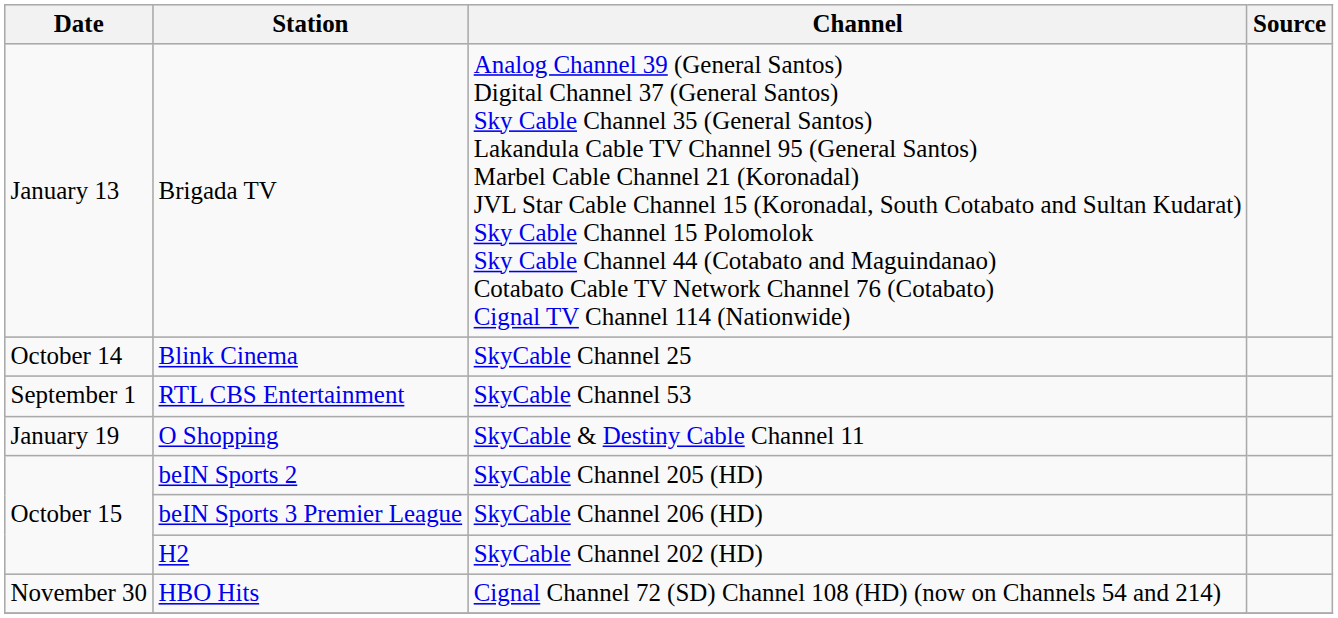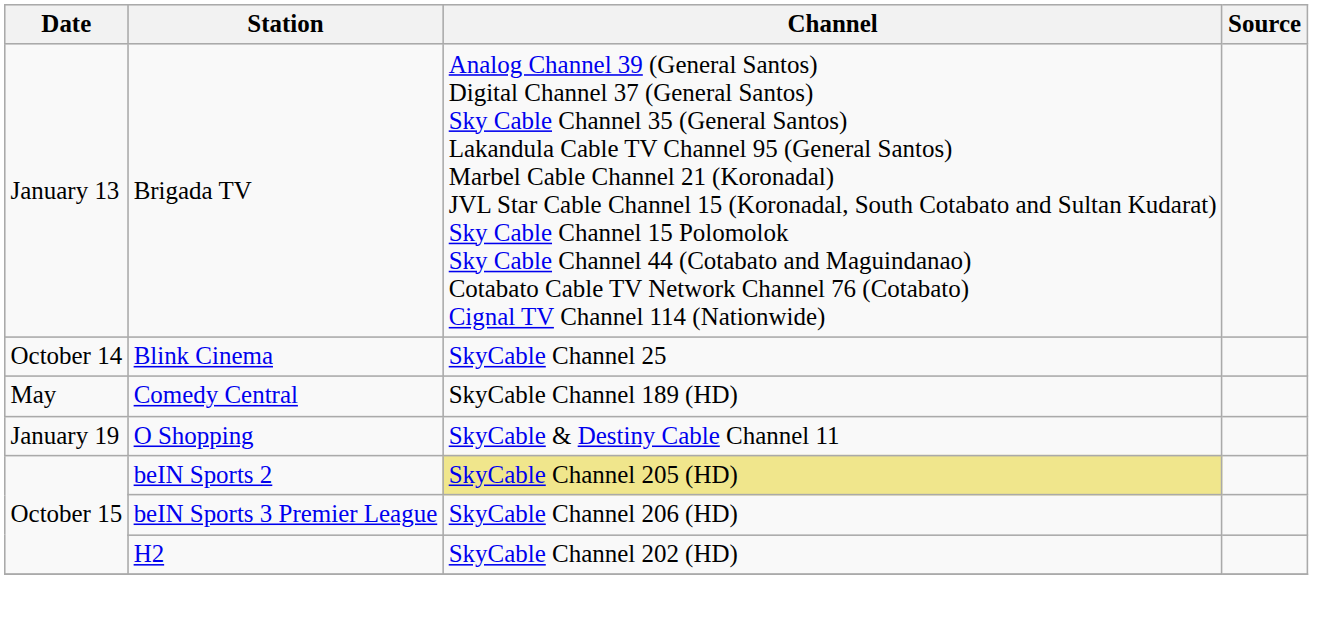+ row: May | Comedy Central | SkyCable Channel 189 (HD)
- row: September 1 | RTL CBS Entertainment | SkyCable Channel 53
beIN Sports 2 | Channel: no background -> khaki background
- row: November 30 | HBO Hits | Cignal Channel 72 (SD) Channel 108 (HD) (now on Channels 54 and 214)
